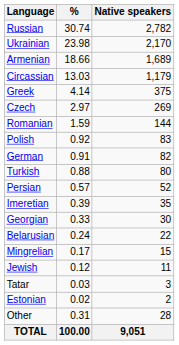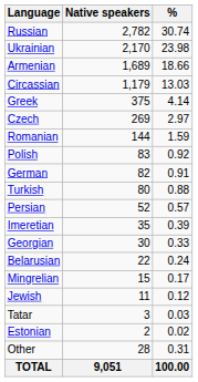columns swapped: Native speakers <-> %
